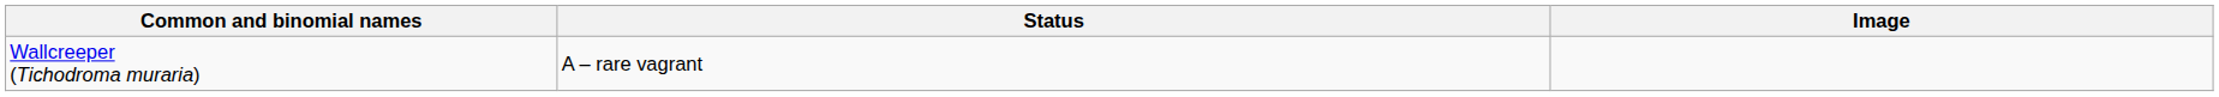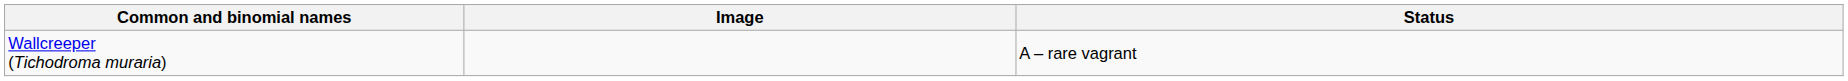columns swapped: Image <-> Status
